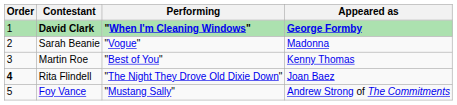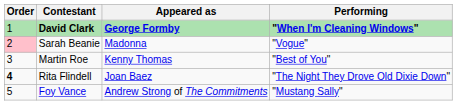columns swapped: Appeared as <-> Performing
Sarah Beanie | Order: no background -> pink background
